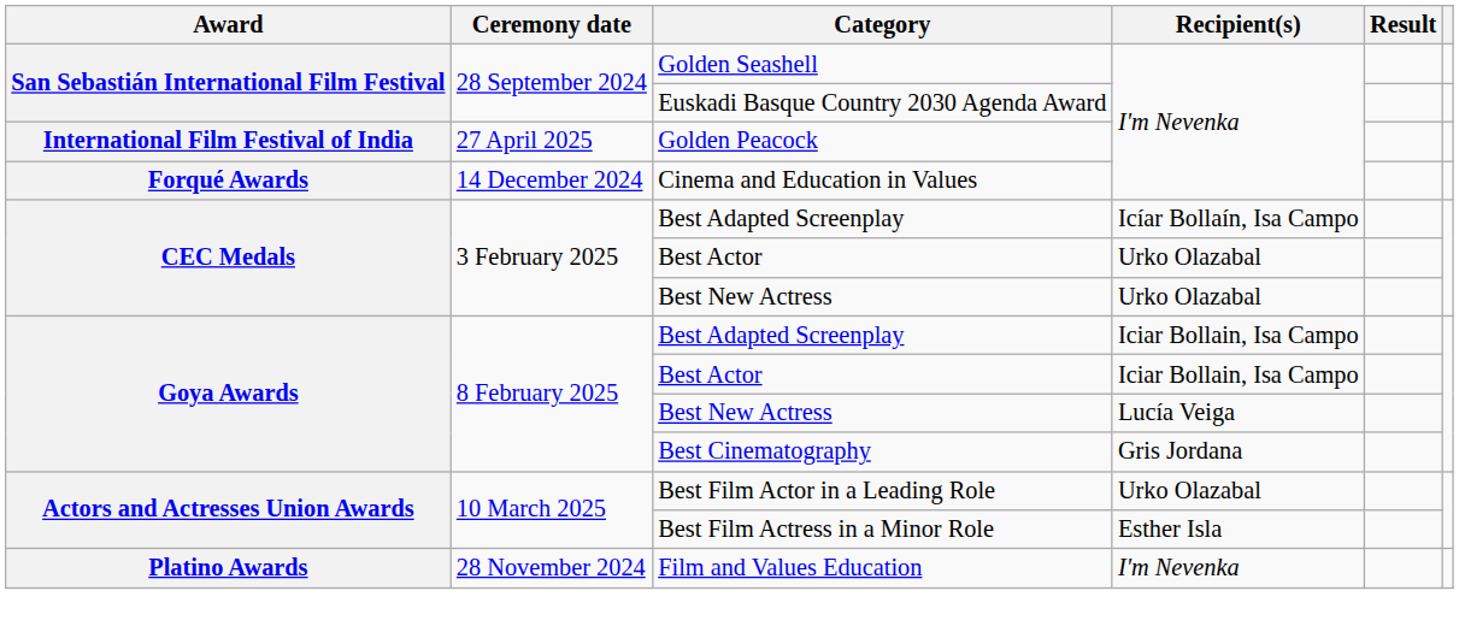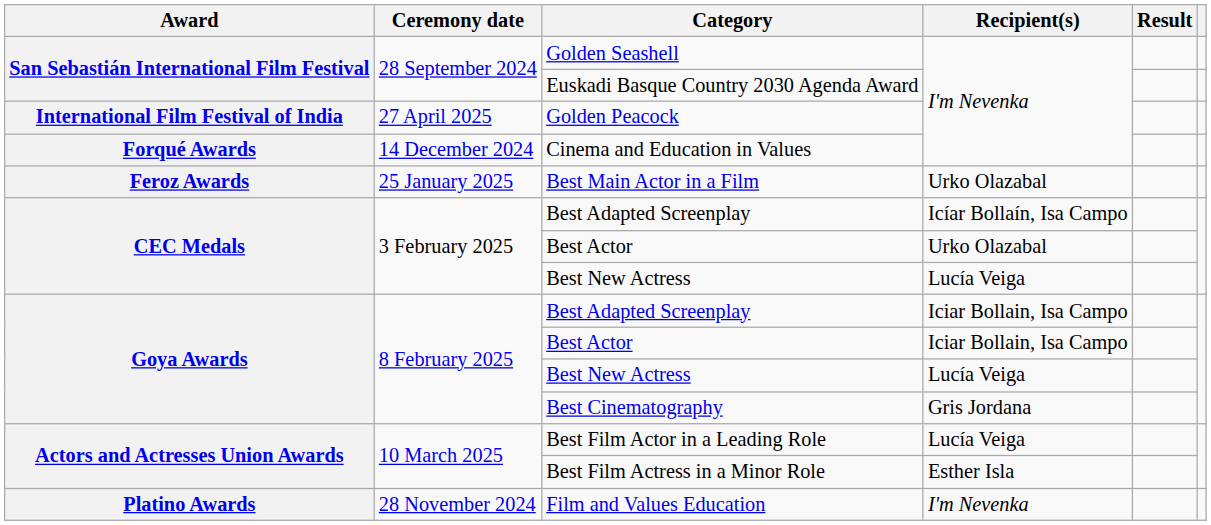+ row: Feroz Awards | 25 January 2025 | Best Main Actor in a Film | Urko Olazabal
CEC Medals / Best New Actress | Recipient(s): Urko Olazabal -> Lucía Veiga
Best Film Actor in a Leading Role | Recipient(s): Urko Olazabal -> Lucía Veiga
